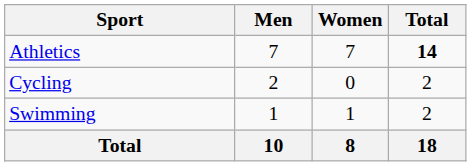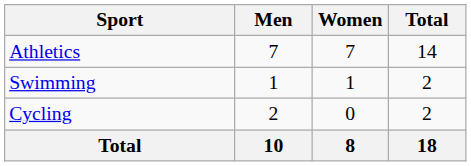Athletics | Total: bold -> normal
rows swapped: Cycling <-> Swimming
